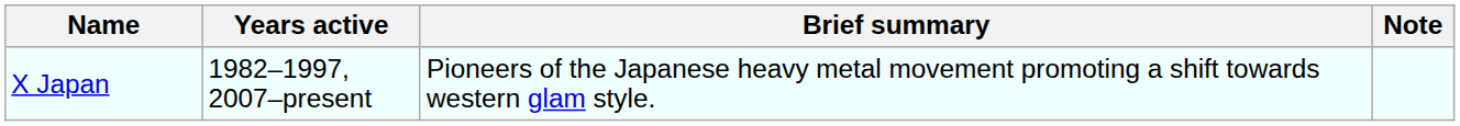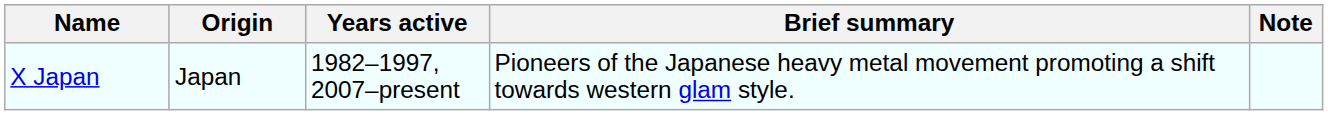+ column: Origin | Japan
